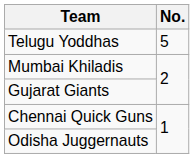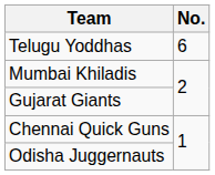Telugu Yoddhas | No.: 5 -> 6
